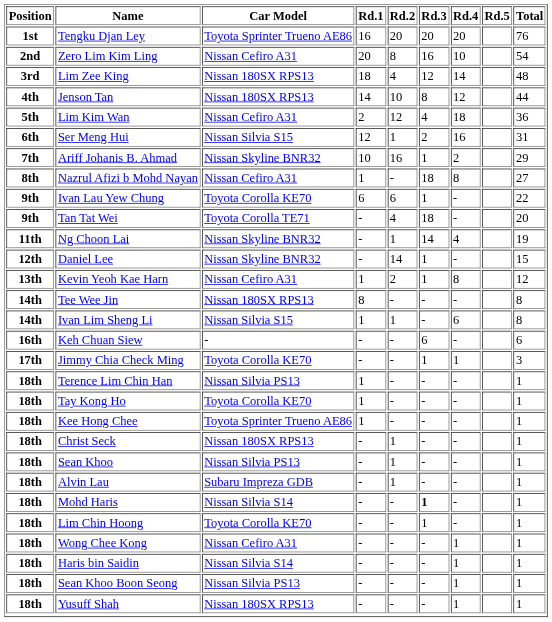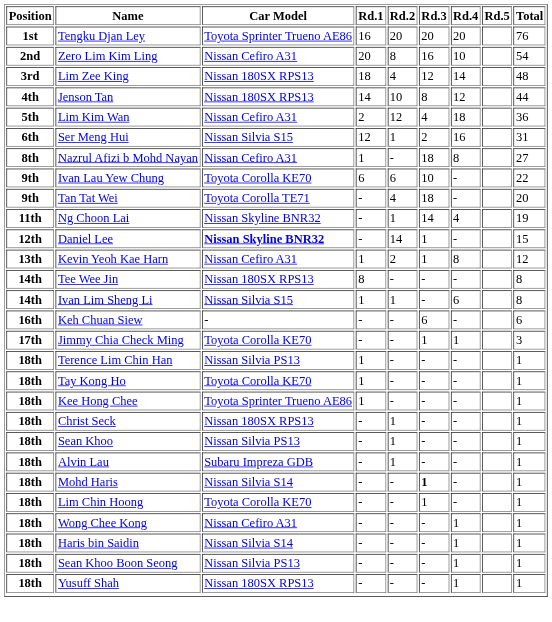- row: 7th | Ariff Johanis B. Ahmad | Nissan Skyline BNR32 | 10 | 16 | 1 | 2 | 29
Ivan Lau Yew Chung | Rd.3: 1 -> 10
Daniel Lee | Car Model: normal -> bold
